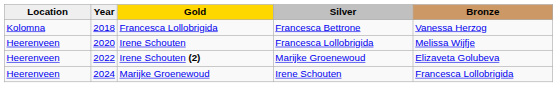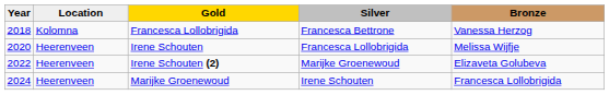columns swapped: Year <-> Location
